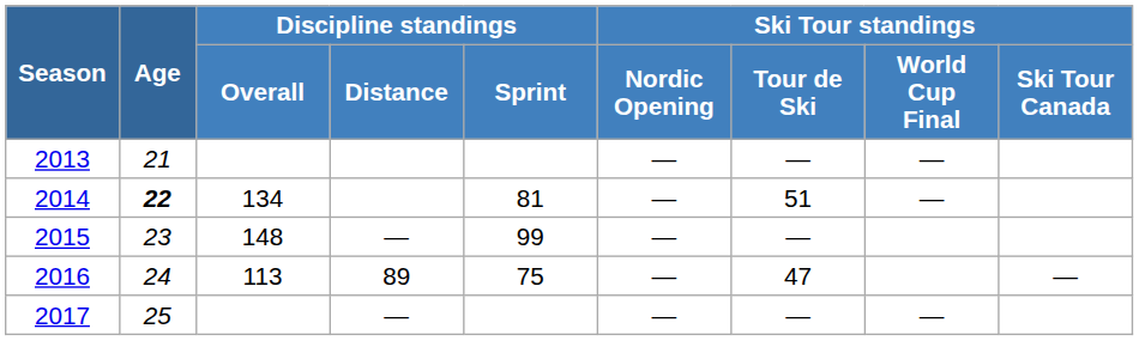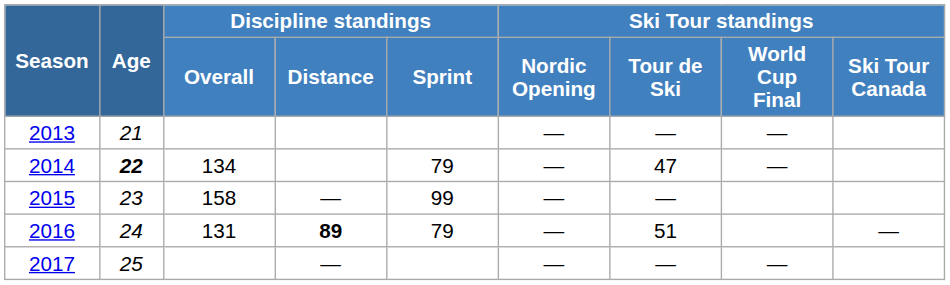2014 | Discipline standings / Sprint: 81 -> 79
2014 | Ski Tour standings / Tour de Ski: 51 -> 47
2015 | Discipline standings / Overall: 148 -> 158
2016 | Discipline standings / Overall: 113 -> 131
2016 | Discipline standings / Distance: normal -> bold
2016 | Discipline standings / Sprint: 75 -> 79
2016 | Ski Tour standings / Tour de Ski: 47 -> 51
